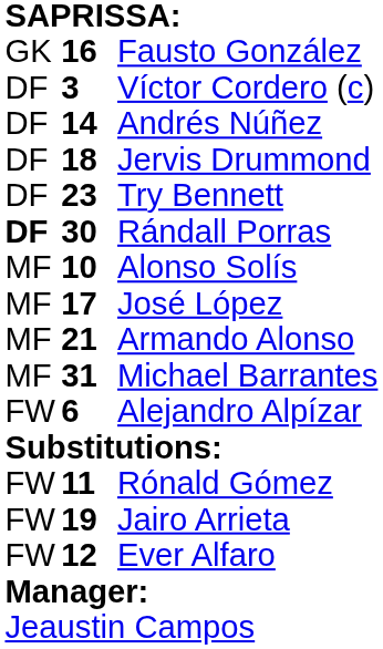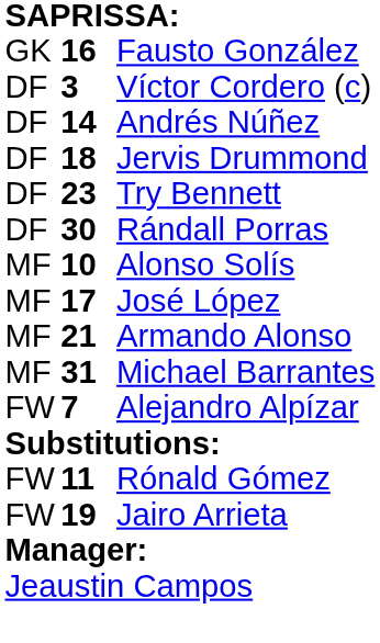Rándall Porras | column 1: bold -> normal
Alejandro Alpízar | column 2: 6 -> 7
- row: FW | 12 | Ever Alfaro
